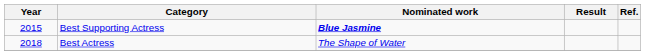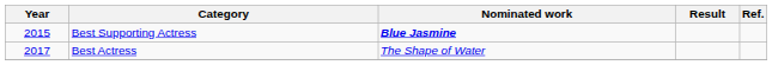Best Actress | Year: 2018 -> 2017
